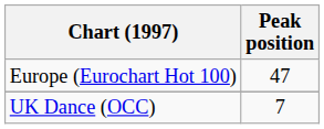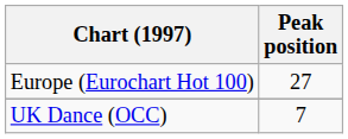Europe (Eurochart Hot 100) | Peak position: 47 -> 27
